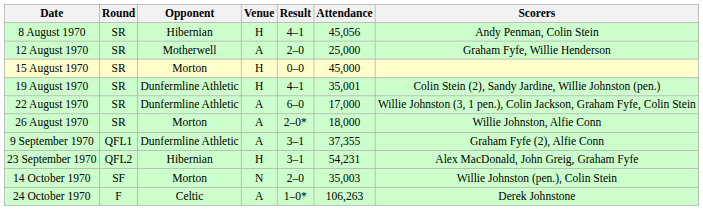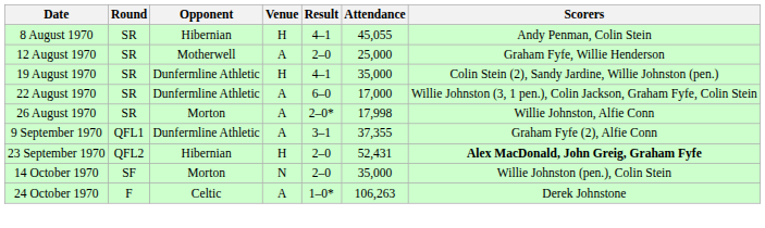8 August 1970 | Attendance: 45,056 -> 45,055
- row: 15 August 1970 | SR | Morton | H | 0–0 | 45,000
19 August 1970 | Attendance: 35,001 -> 35,000
26 August 1970 | Attendance: 18,000 -> 17,998
23 September 1970 | Result: 3–1 -> 2–0
23 September 1970 | Attendance: 54,231 -> 52,431
23 September 1970 | Scorers: normal -> bold
14 October 1970 | Attendance: 35,003 -> 35,000
